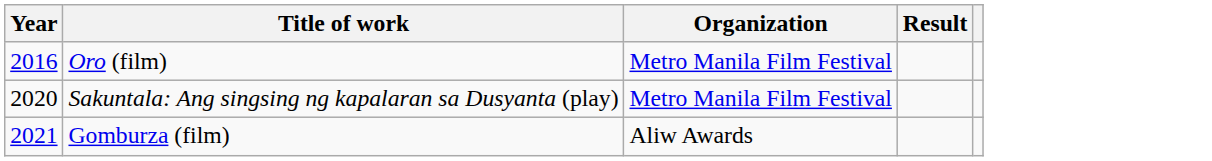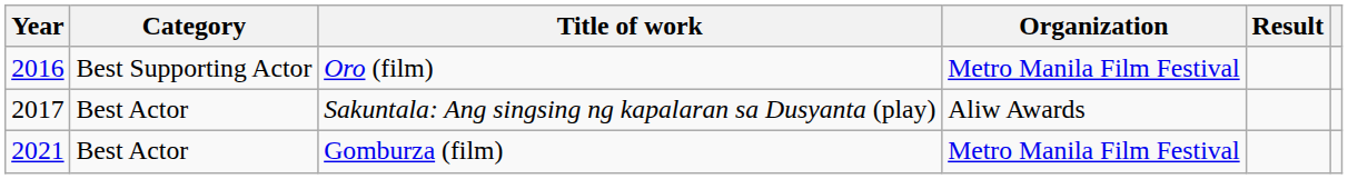+ column: Category | Best Supporting Actor | Best Actor | Best Actor
Sakuntala: Ang singsing ng kapalaran sa Dusyanta (play) | Year: 2020 -> 2017
Sakuntala: Ang singsing ng kapalaran sa Dusyanta (play) | Organization: Metro Manila Film Festival -> Aliw Awards
Gomburza (film) | Organization: Aliw Awards -> Metro Manila Film Festival
